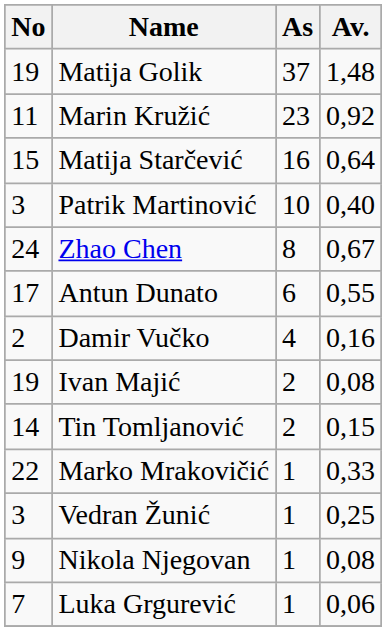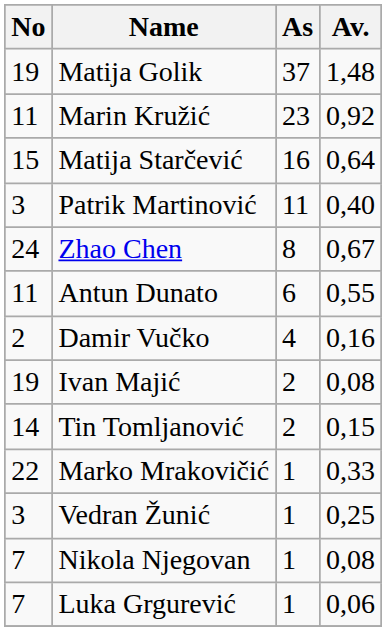Patrik Martinović | As: 10 -> 11
Antun Dunato | No: 17 -> 11
Nikola Njegovan | No: 9 -> 7
